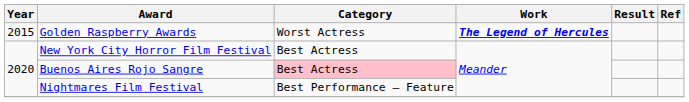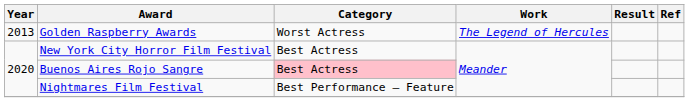Golden Raspberry Awards | Year: 2015 -> 2013
Golden Raspberry Awards | Work: bold -> normal
